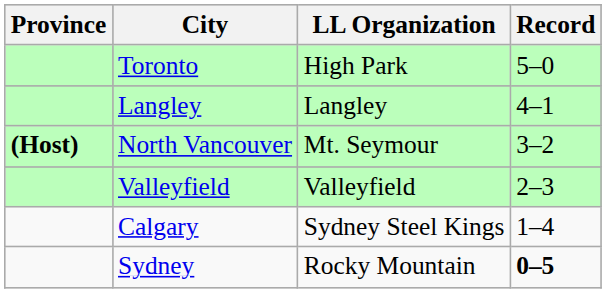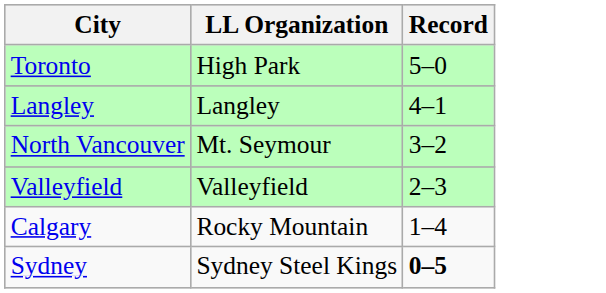- column: Province | (Host)
Calgary | LL Organization: Sydney Steel Kings -> Rocky Mountain
Sydney | LL Organization: Rocky Mountain -> Sydney Steel Kings
